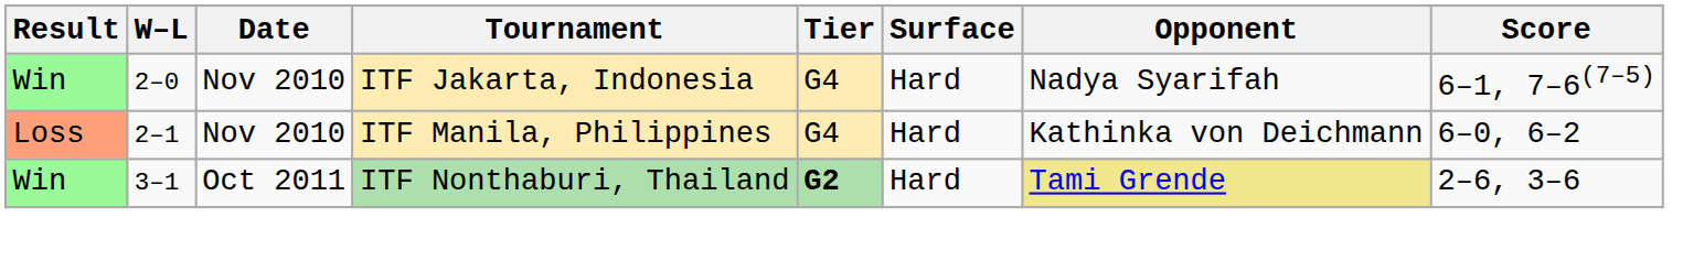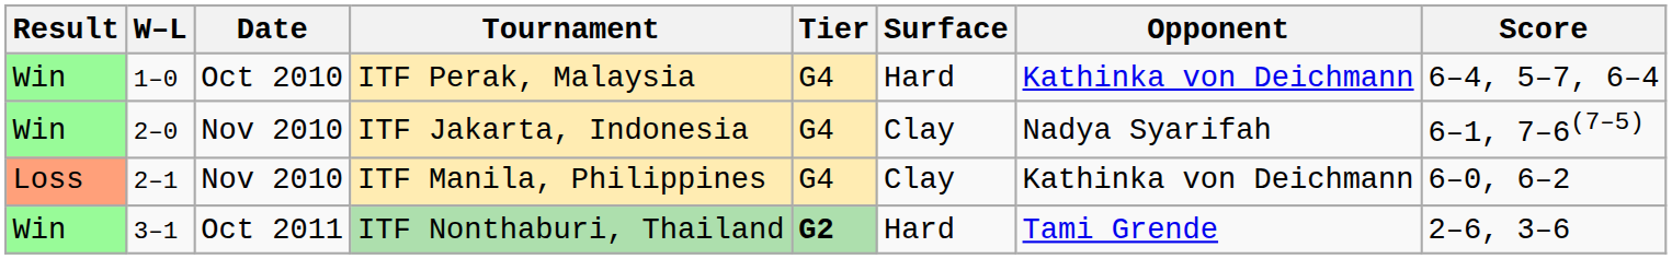+ row: Win | 1–0 | Oct 2010 | ITF Perak, Malaysia | G4 | Hard | Kathinka von Deichmann | 6–4, 5–7, 6–4
ITF Jakarta, Indonesia | Surface: Hard -> Clay
ITF Manila, Philippines | Surface: Hard -> Clay
ITF Nonthaburi, Thailand | Opponent: khaki background -> no background
